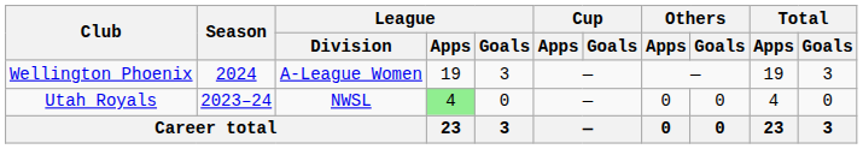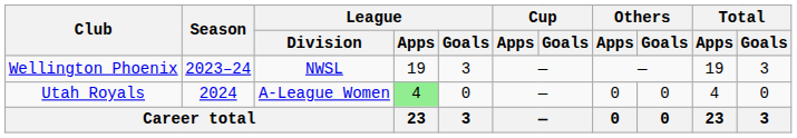Wellington Phoenix | Season: 2024 -> 2023–24
Wellington Phoenix | League / Division: A-League Women -> NWSL
Utah Royals | Season: 2023–24 -> 2024
Utah Royals | League / Division: NWSL -> A-League Women
